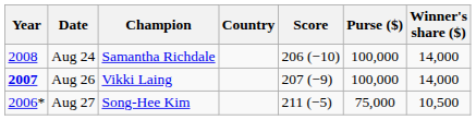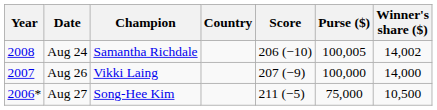Aug 24 | Purse ($): 100,000 -> 100,005
Aug 24 | Winner's share ($): 14,000 -> 14,002
Aug 26 | Year: bold -> normal
